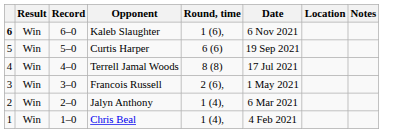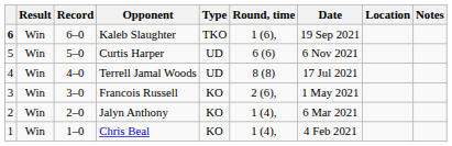+ column: Type | TKO | UD | UD | KO | KO | KO
Kaleb Slaughter | Date: 6 Nov 2021 -> 19 Sep 2021
Curtis Harper | Date: 19 Sep 2021 -> 6 Nov 2021
